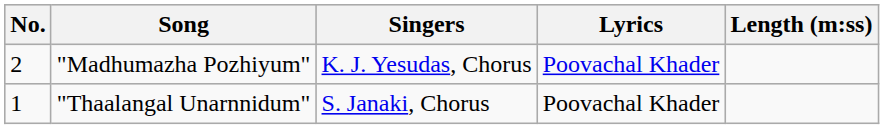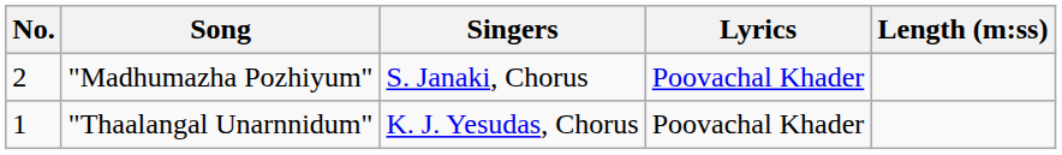"Madhumazha Pozhiyum" | Singers: K. J. Yesudas, Chorus -> S. Janaki, Chorus
"Thaalangal Unarnnidum" | Singers: S. Janaki, Chorus -> K. J. Yesudas, Chorus
